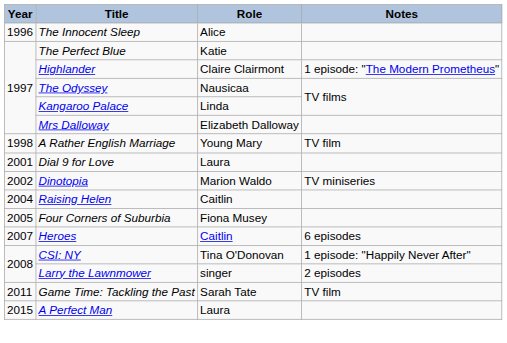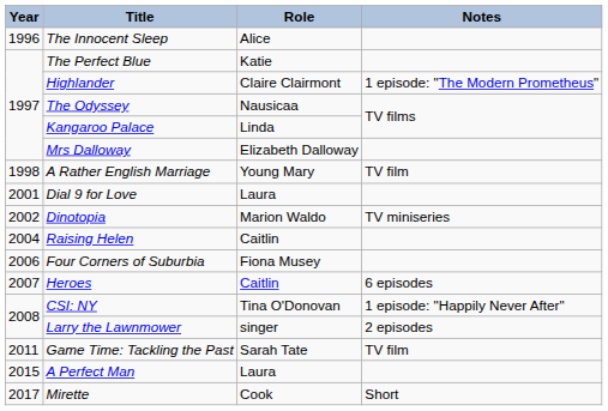Four Corners of Suburbia | Year: 2005 -> 2006
+ row: 2017 | Mirette | Cook | Short
